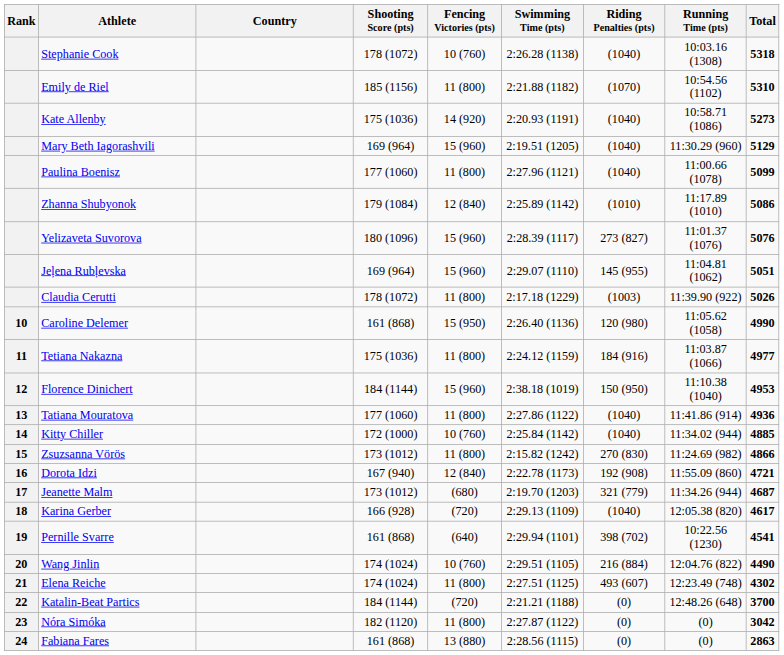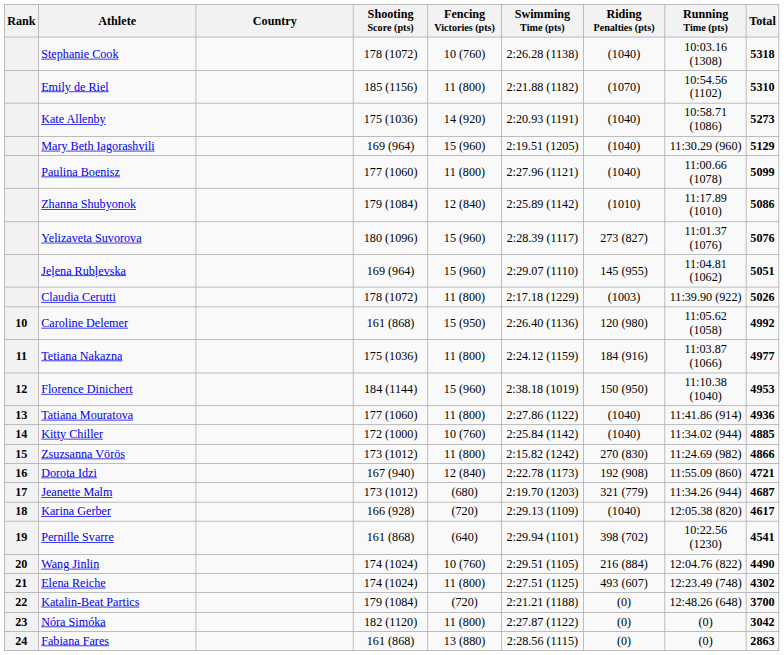Caroline Delemer | Total: 4990 -> 4992
Katalin-Beat Partics | Shooting Score (pts): 184 (1144) -> 179 (1084)
